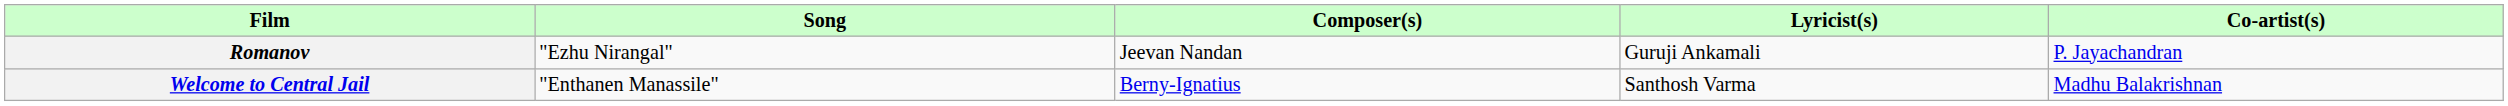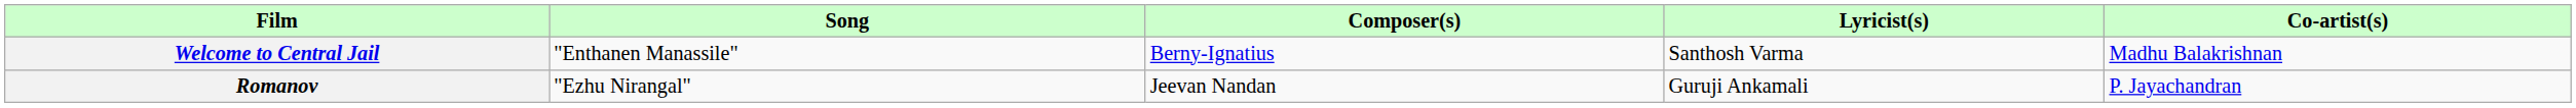rows swapped: Welcome to Central Jail <-> Romanov
